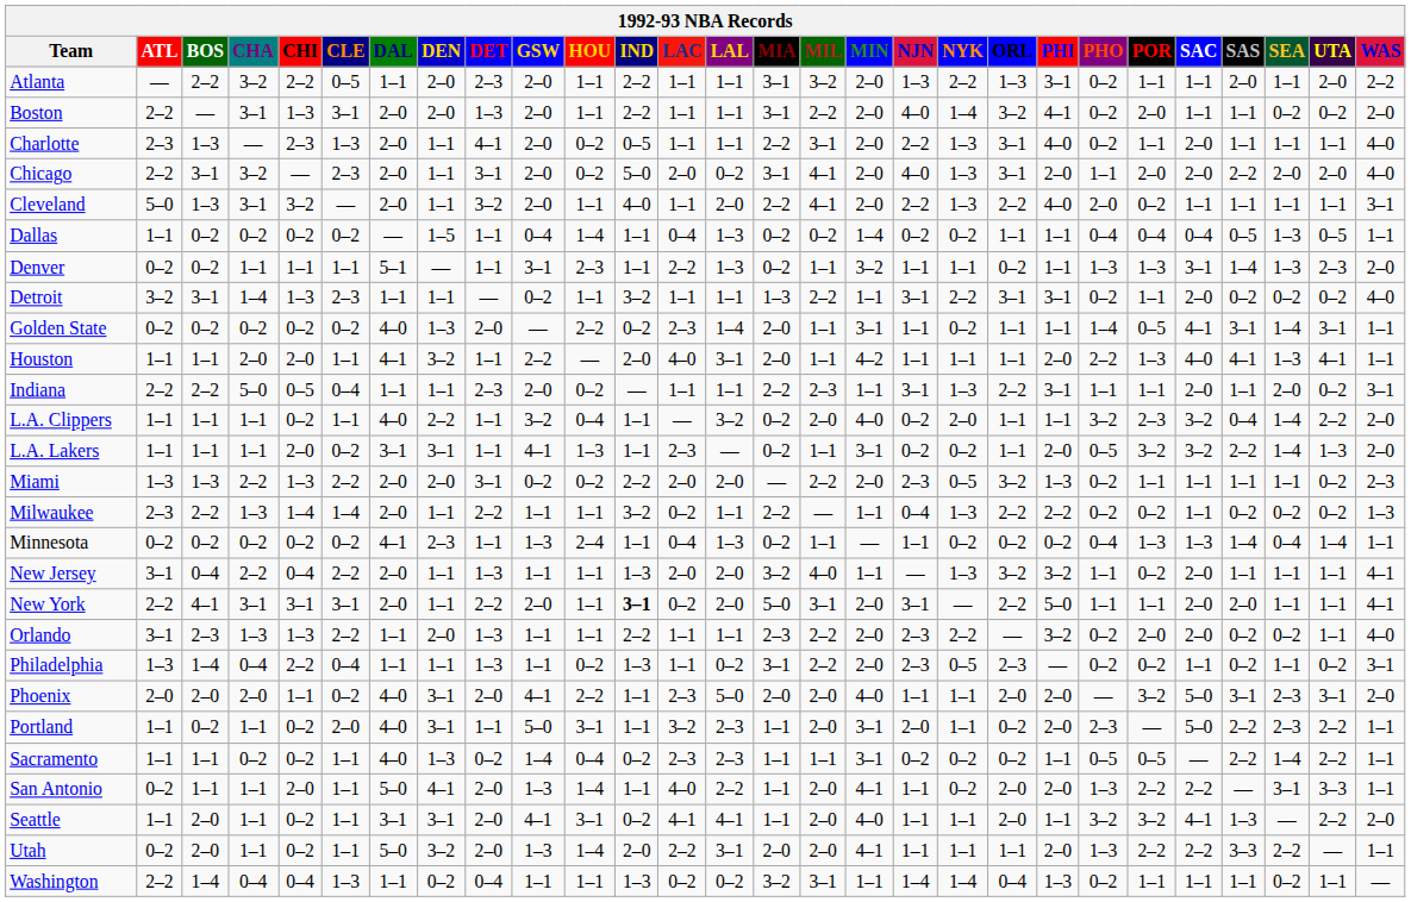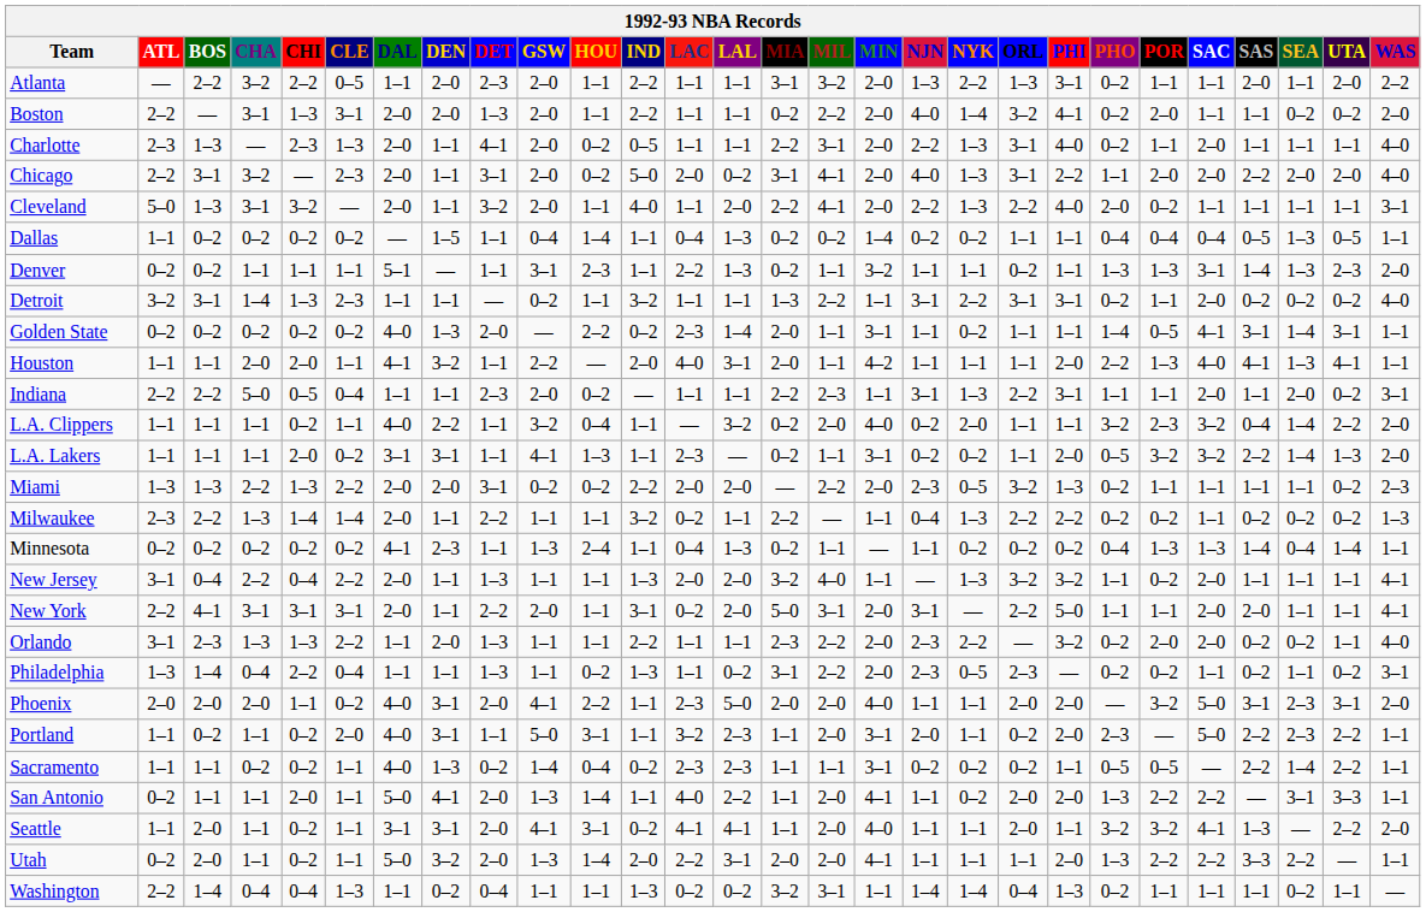Boston | MIA: 3–1 -> 0–2
Chicago | PHI: 2–0 -> 2–2
New York | IND: bold -> normal
